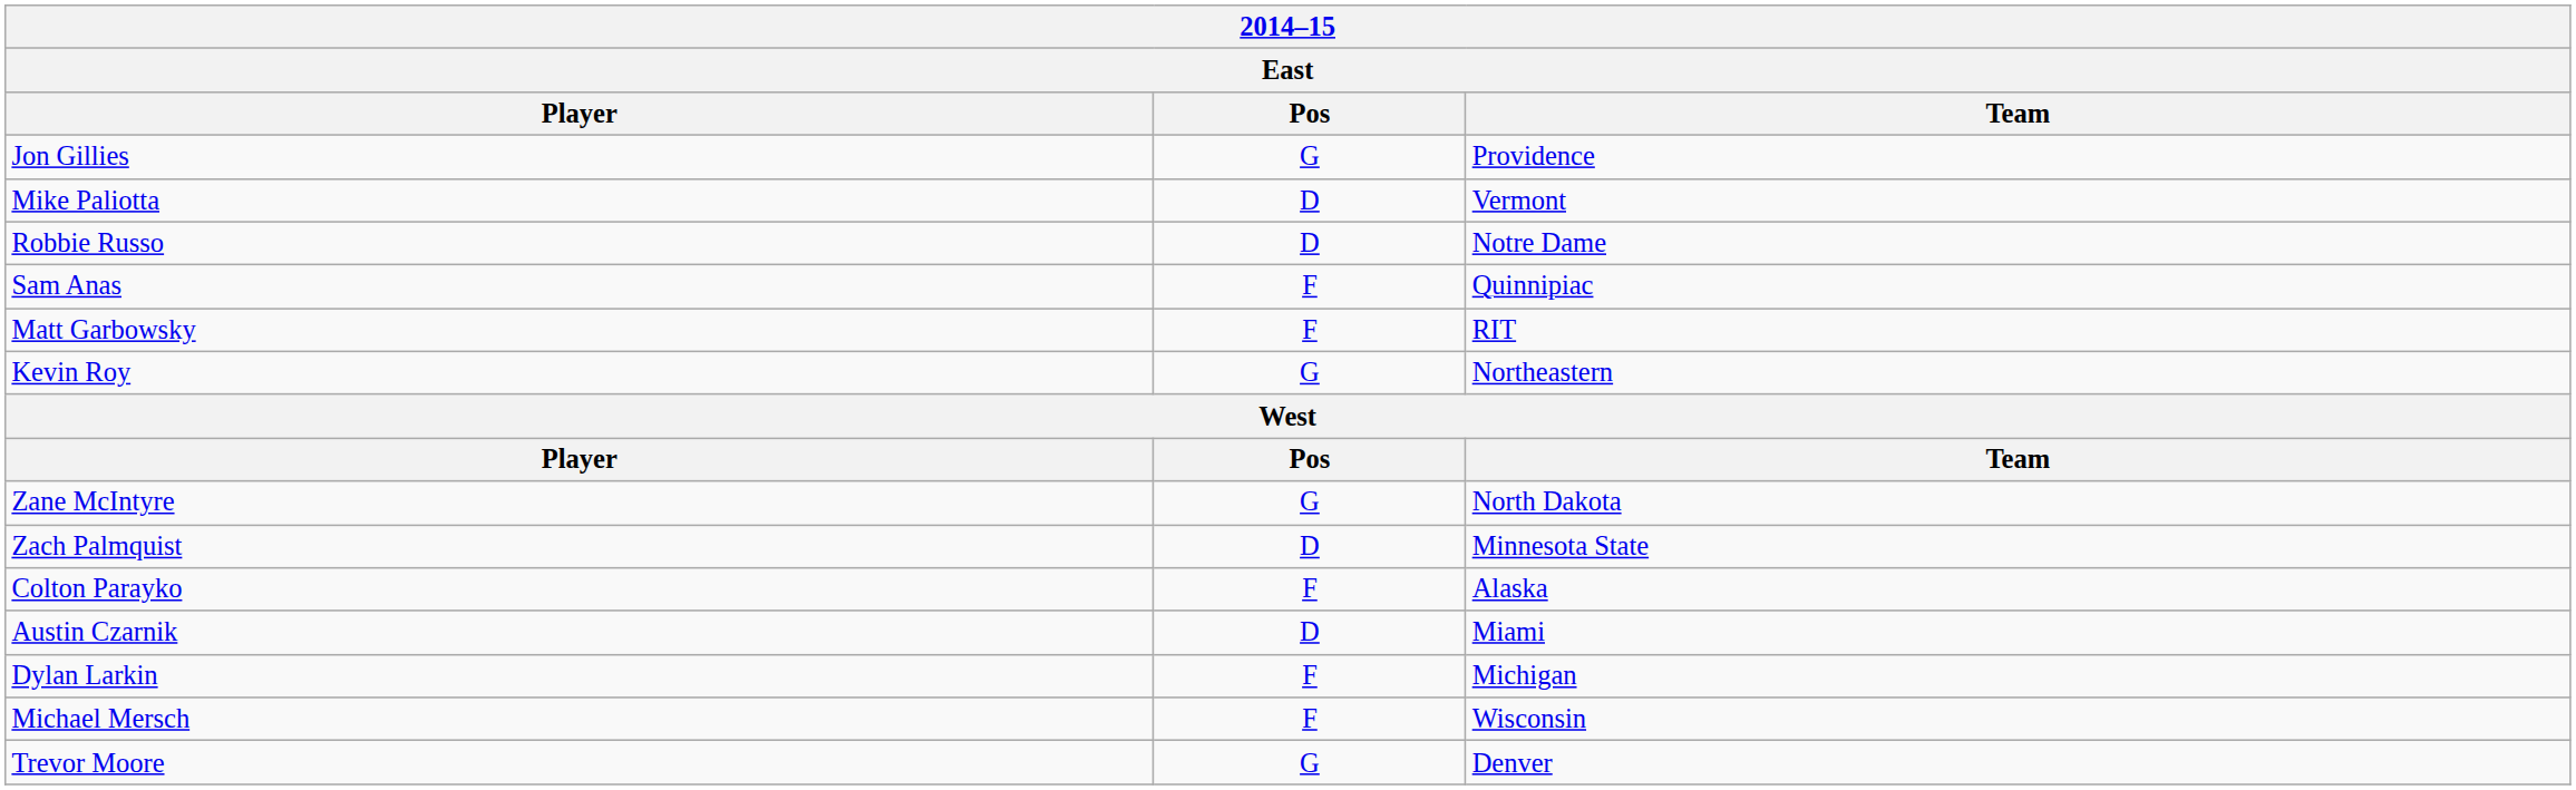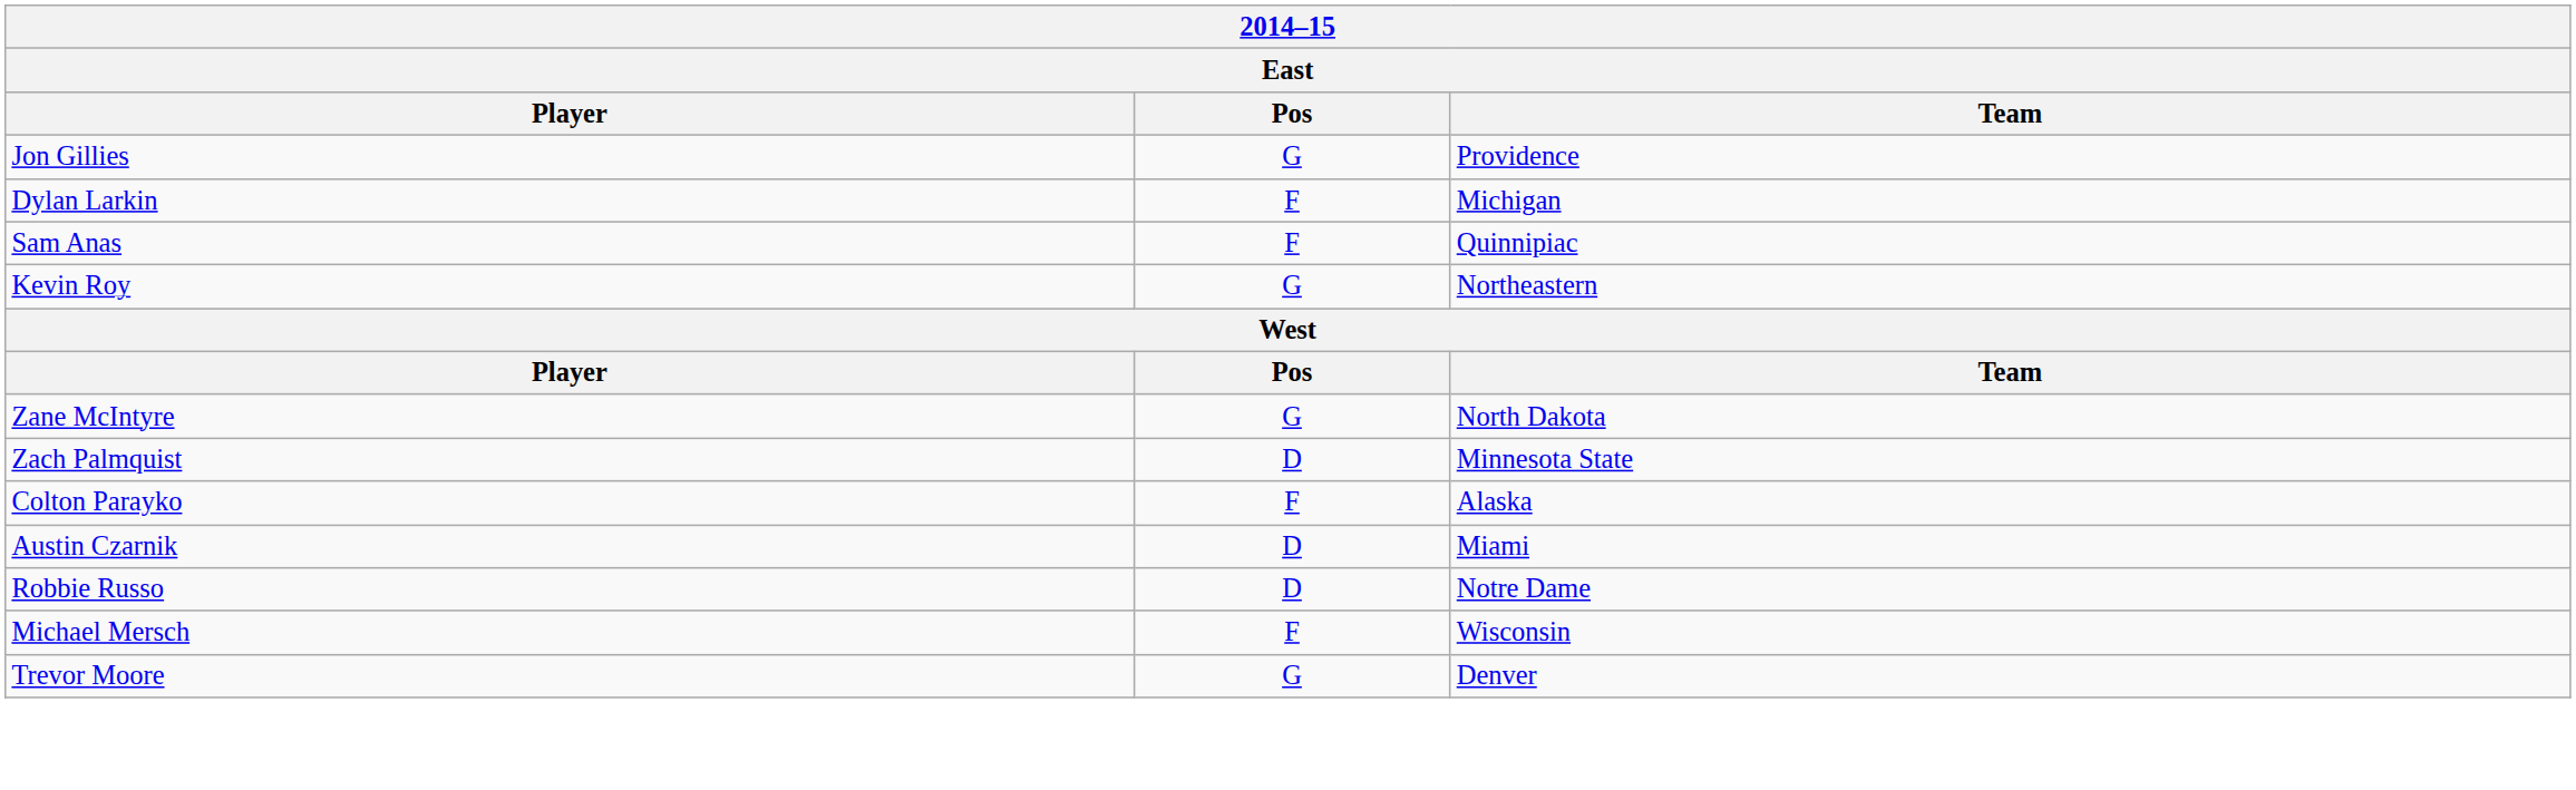- row: Mike Paliotta | D | Vermont
rows swapped: Robbie Russo <-> Dylan Larkin
- row: Matt Garbowsky | F | RIT
